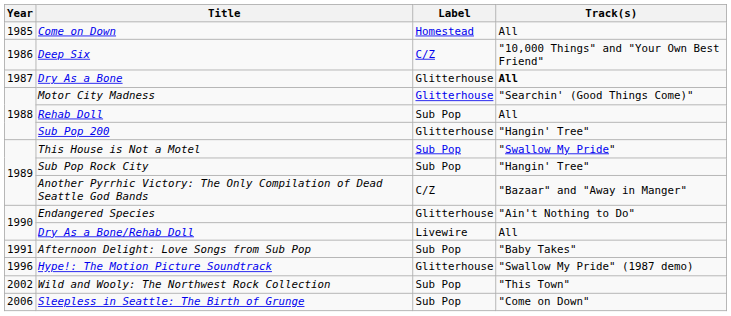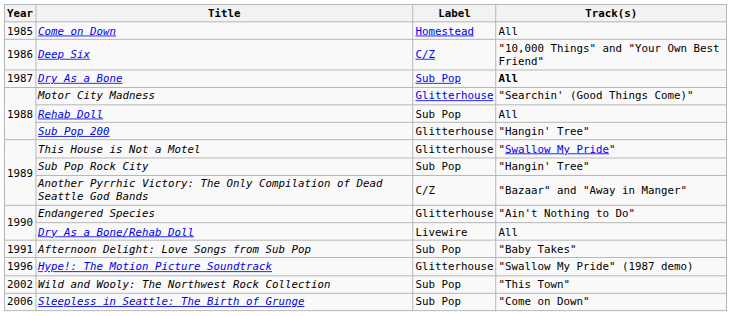Dry As a Bone | Label: Glitterhouse -> Sub Pop
This House is Not a Motel | Label: Sub Pop -> Glitterhouse
